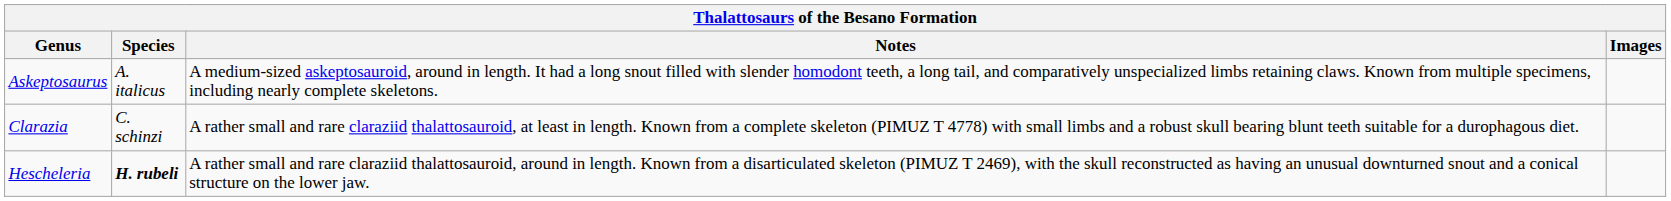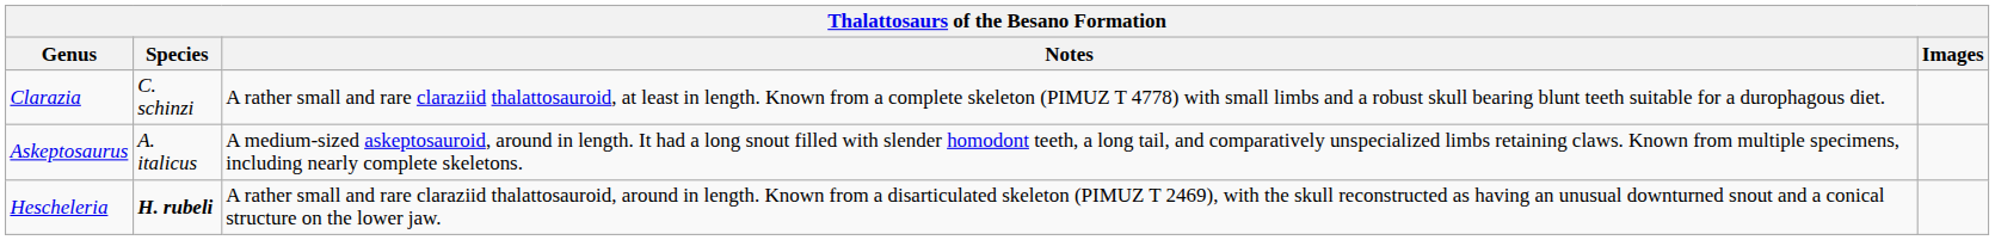rows swapped: Askeptosaurus <-> Clarazia
